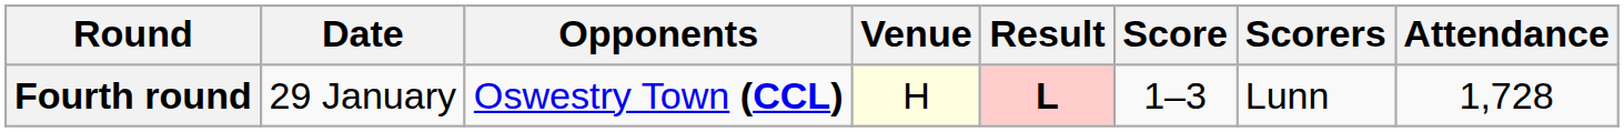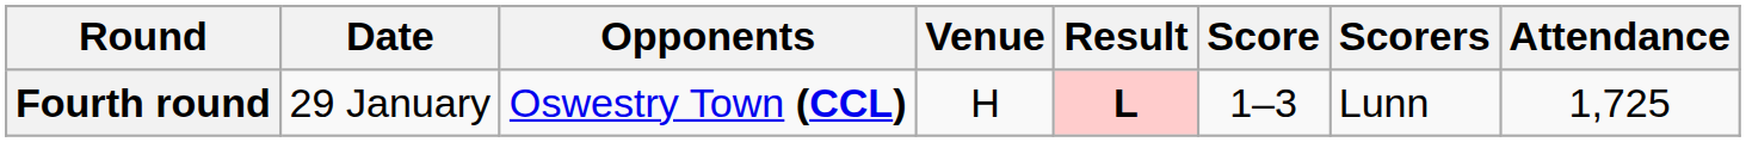Fourth round | Venue: lightyellow background -> no background
Fourth round | Attendance: 1,728 -> 1,725
